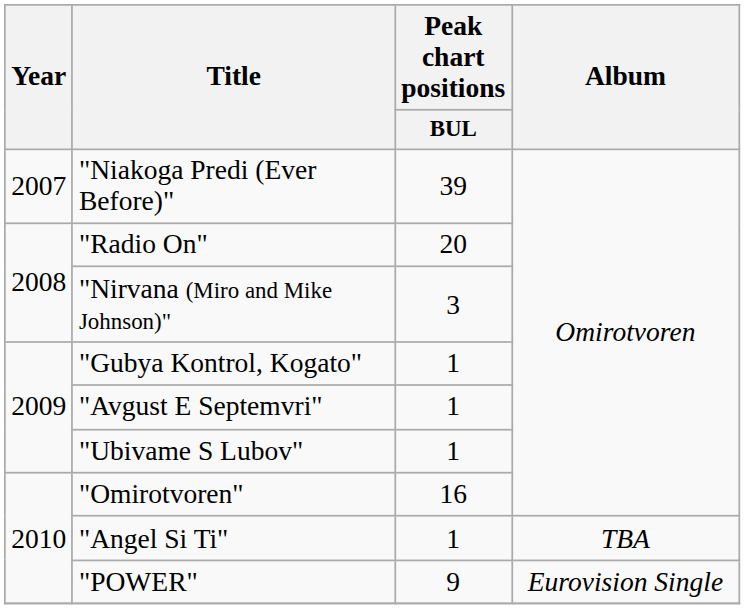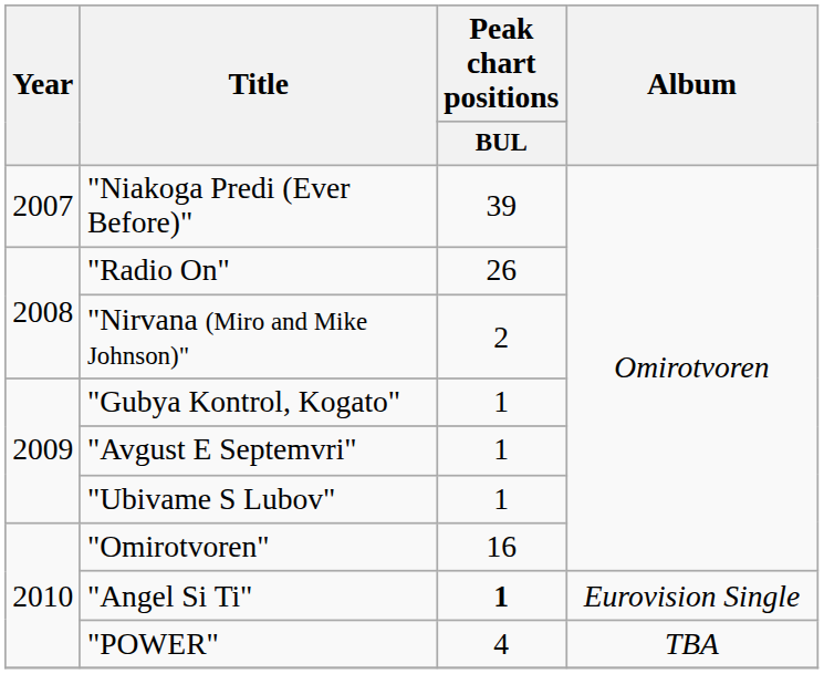"Radio On" | Peak chart positions / BUL: 20 -> 26
"Nirvana (Miro and Mike Johnson)" | Peak chart positions / BUL: 3 -> 2
"Angel Si Ti" | Peak chart positions / BUL: normal -> bold
"Angel Si Ti" | Album: TBA -> Eurovision Single
"POWER" | Peak chart positions / BUL: 9 -> 4
"POWER" | Album: Eurovision Single -> TBA
